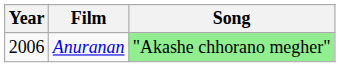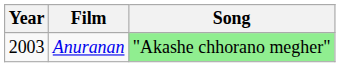Anuranan | Year: 2006 -> 2003
